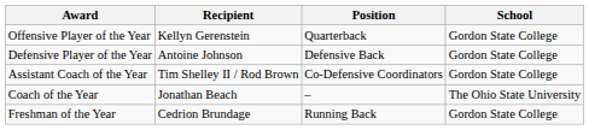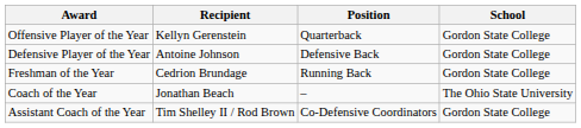rows swapped: Freshman of the Year <-> Assistant Coach of the Year
